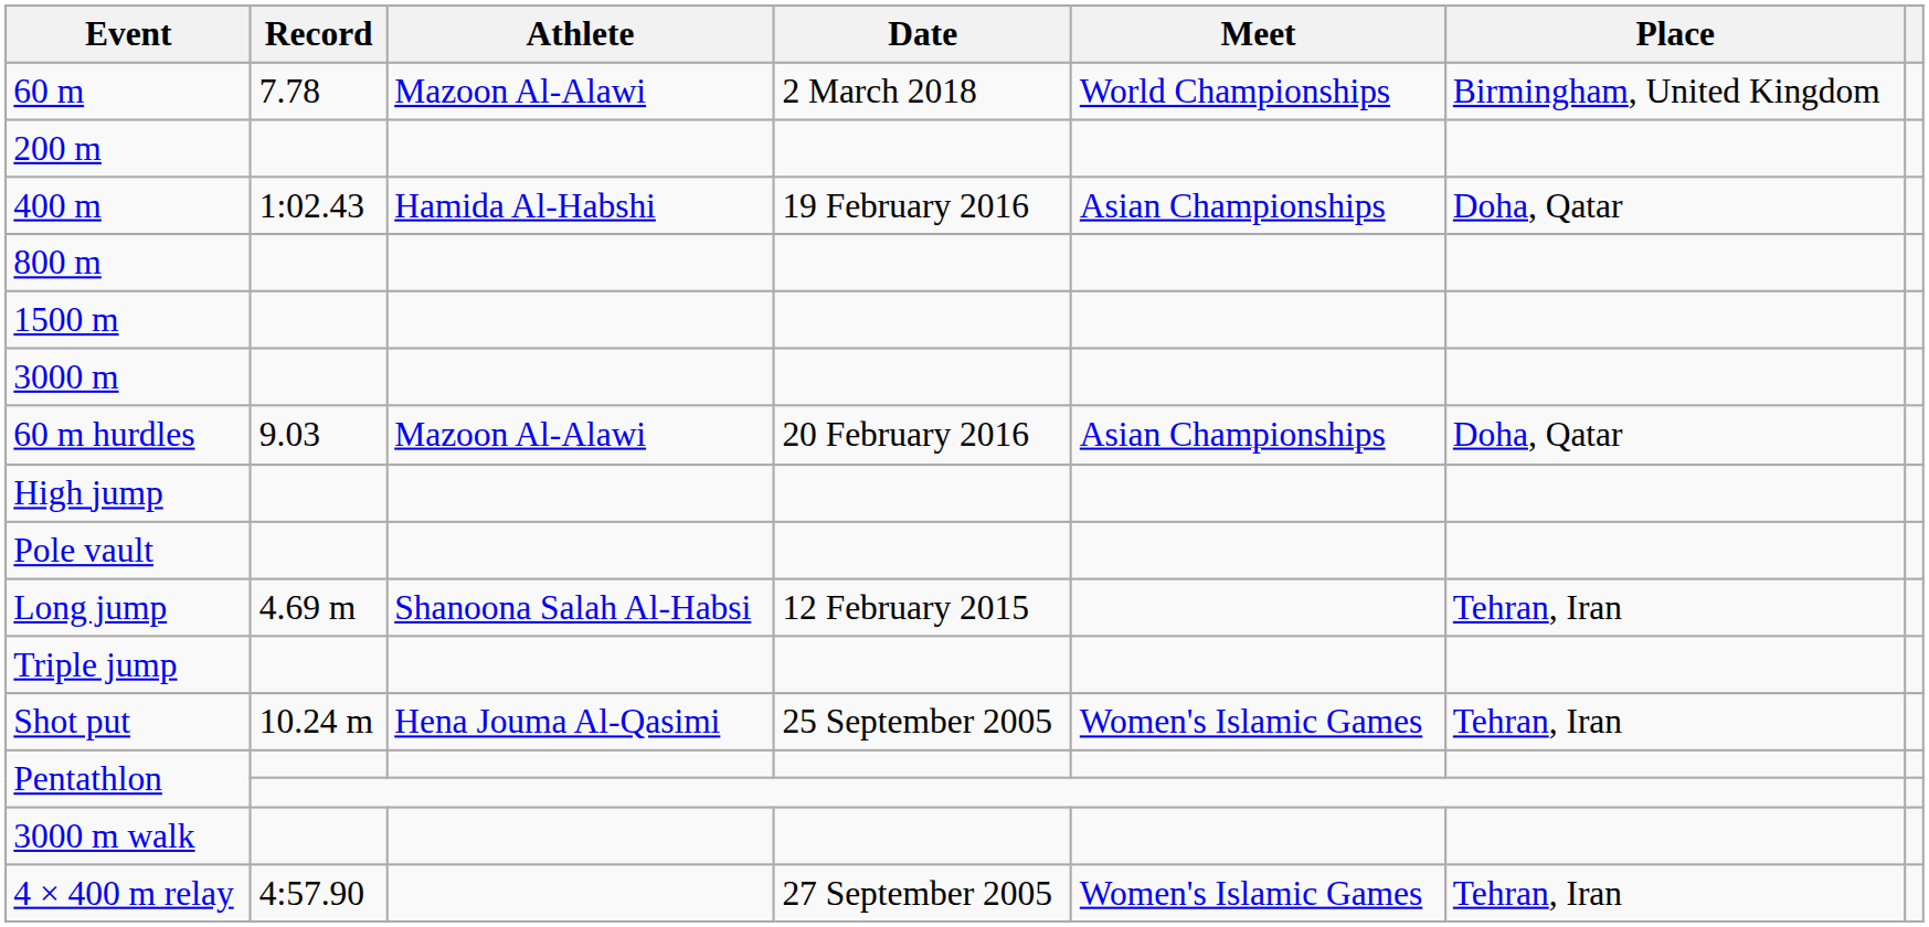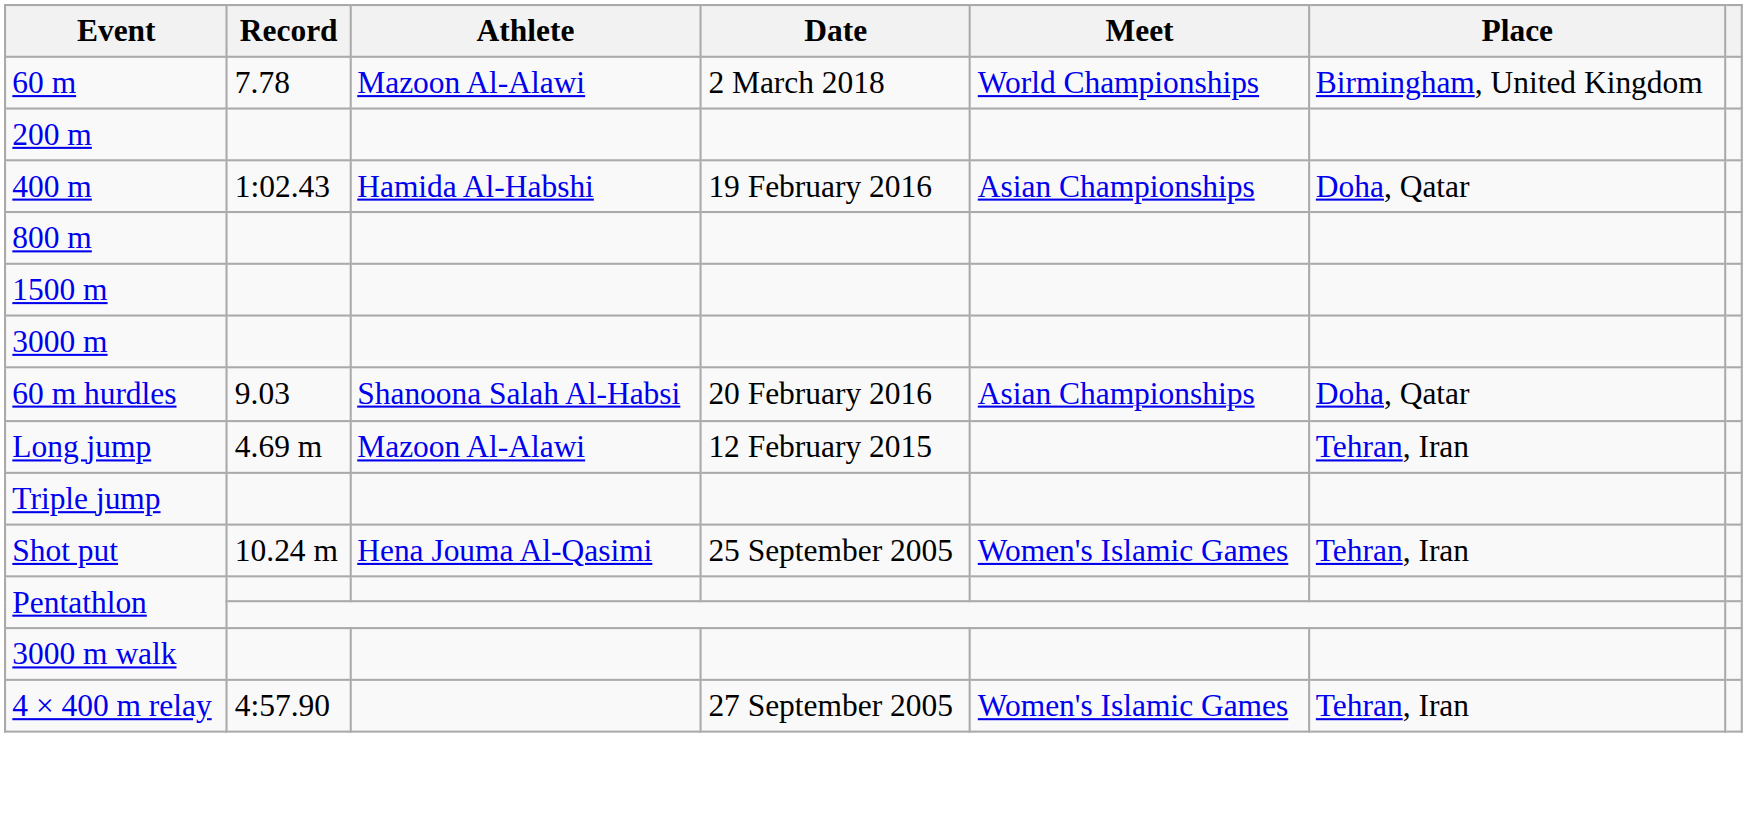60 m hurdles | Athlete: Mazoon Al-Alawi -> Shanoona Salah Al-Habsi
- row: High jump
- row: Pole vault
Long jump | Athlete: Shanoona Salah Al-Habsi -> Mazoon Al-Alawi
